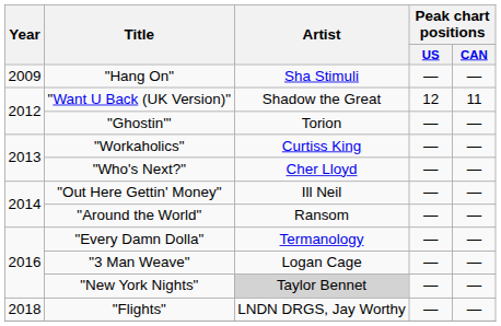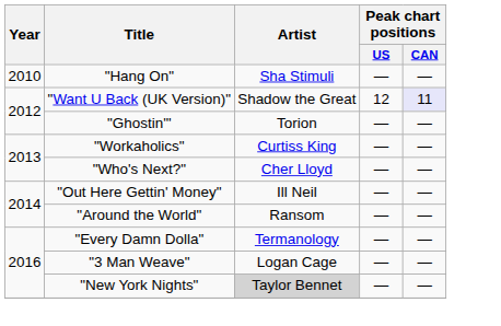"Hang On" | Year: 2009 -> 2010
"Want U Back (UK Version)" | Peak chart positions / CAN: no background -> lavender background
- row: 2018 | "Flights" | LNDN DRGS, Jay Worthy | — | —
